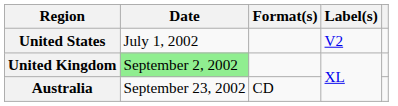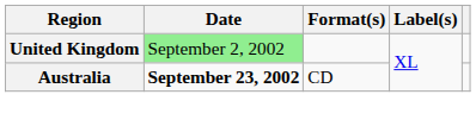- row: United States | July 1, 2002 | V2
Australia | Date: normal -> bold
